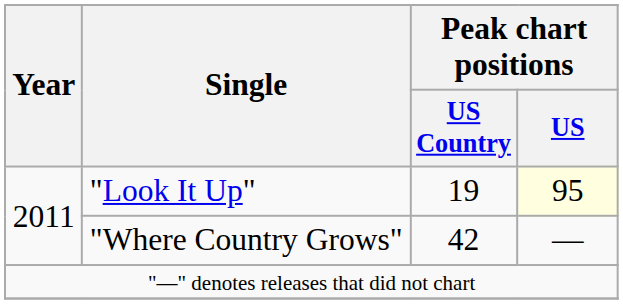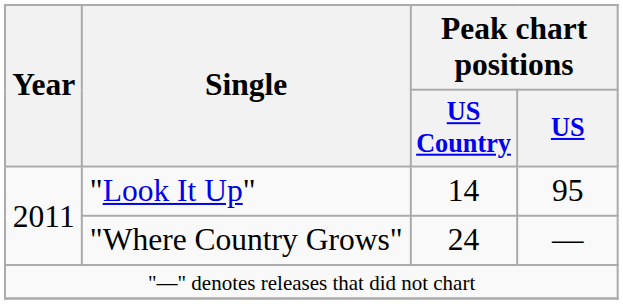"Look It Up" | Peak chart positions / US Country: 19 -> 14
"Look It Up" | Peak chart positions / US: lightyellow background -> no background
"Where Country Grows" | Peak chart positions / US Country: 42 -> 24
